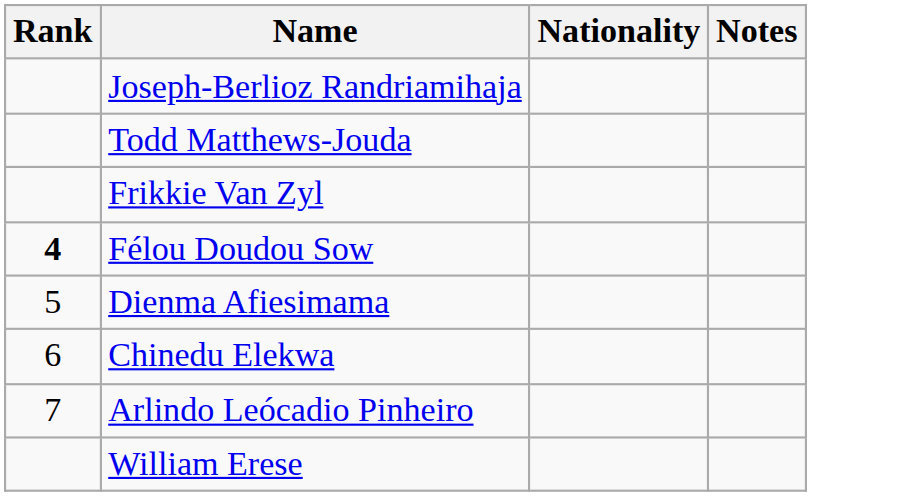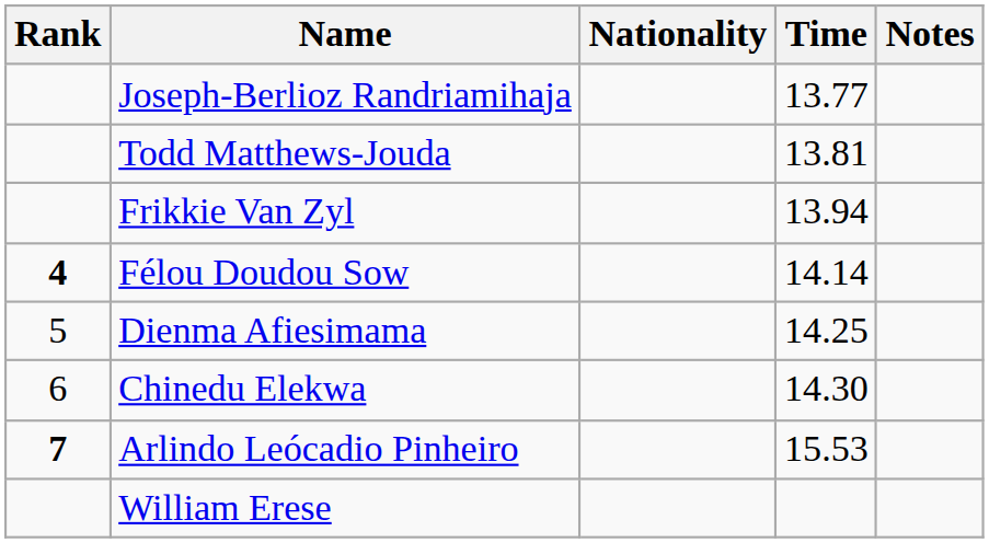+ column: Time | 13.77 | 13.81 | 13.94 | 14.14 | 14.25 | 14.30 | 15.53
Arlindo Leócadio Pinheiro | Rank: normal -> bold
